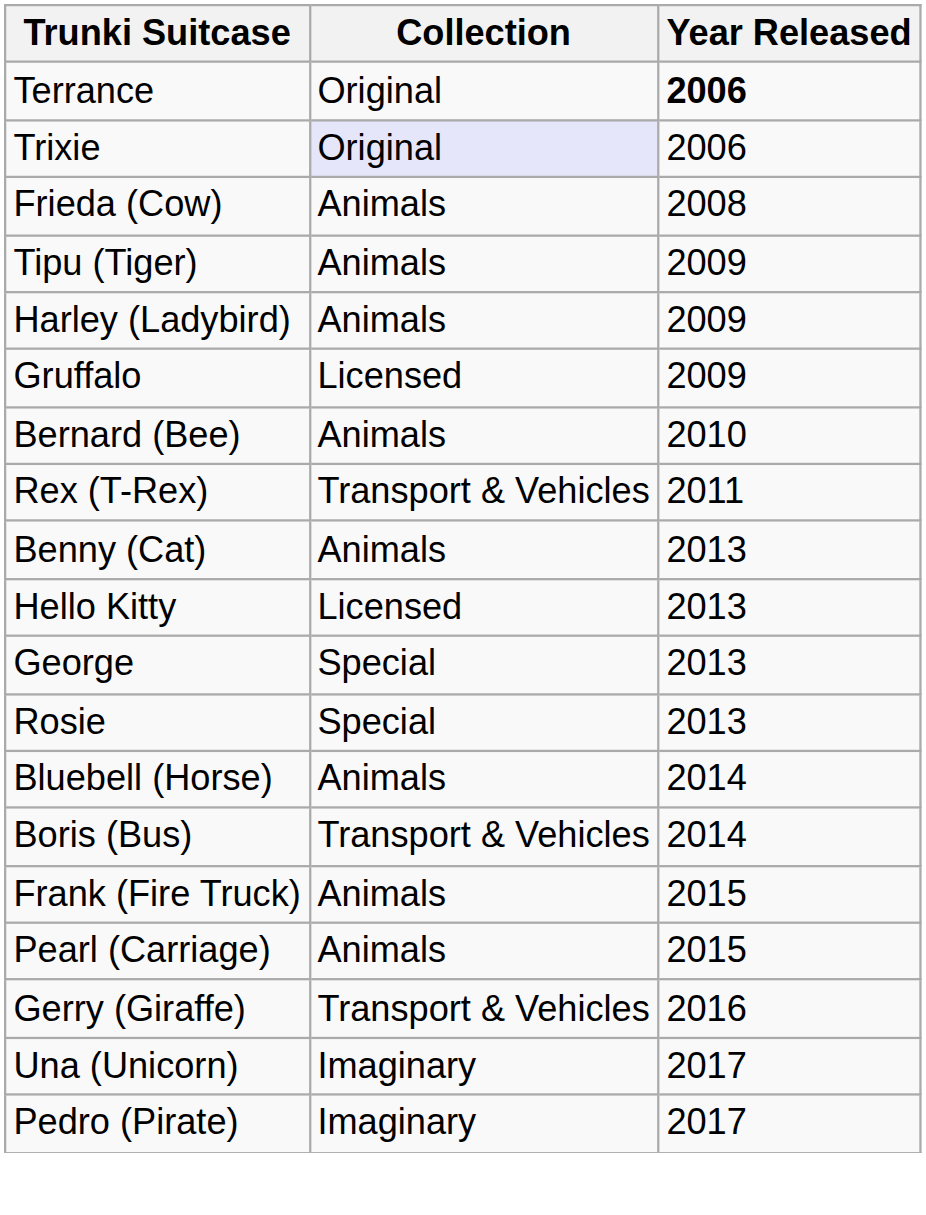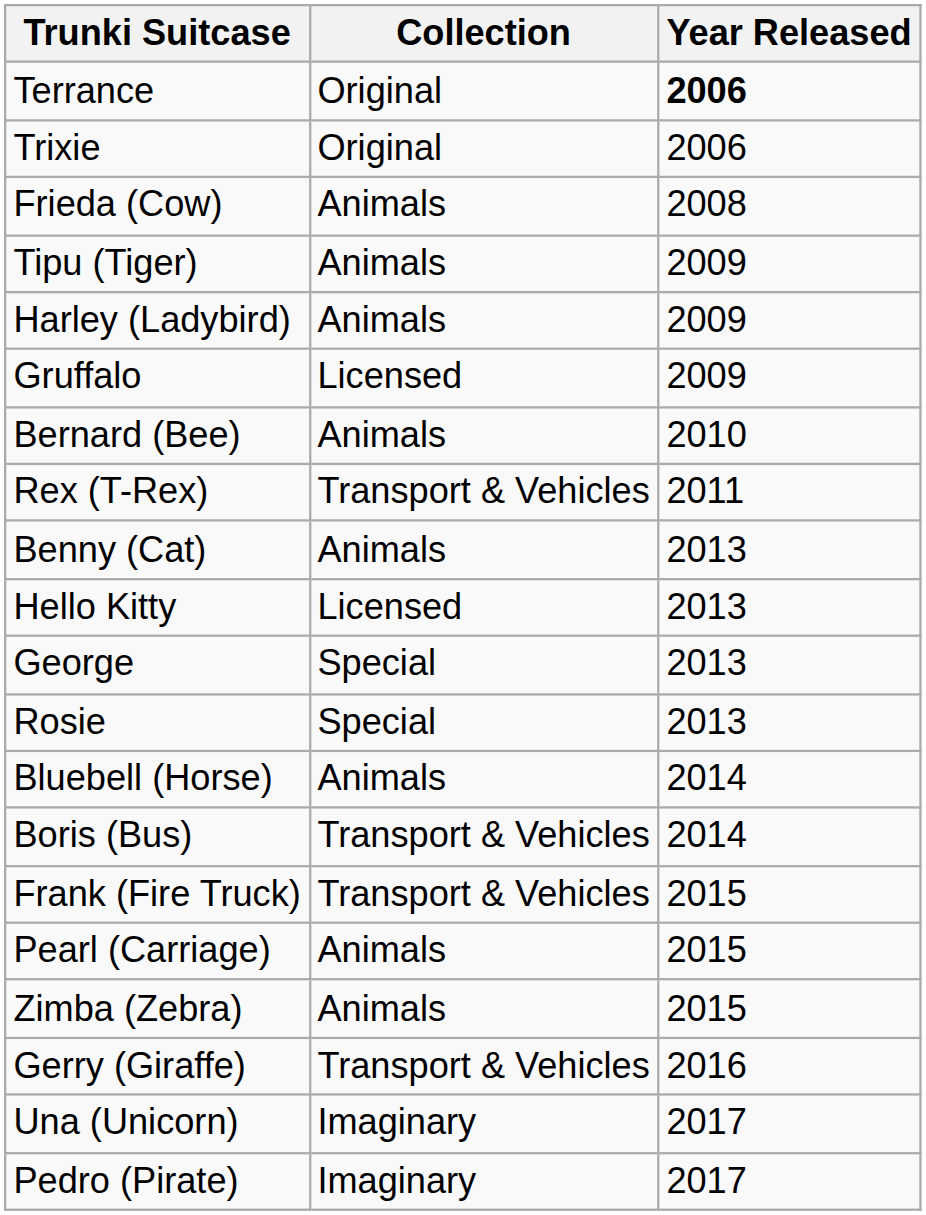Trixie | Collection: lavender background -> no background
Frank (Fire Truck) | Collection: Animals -> Transport & Vehicles
+ row: Zimba (Zebra) | Animals | 2015
